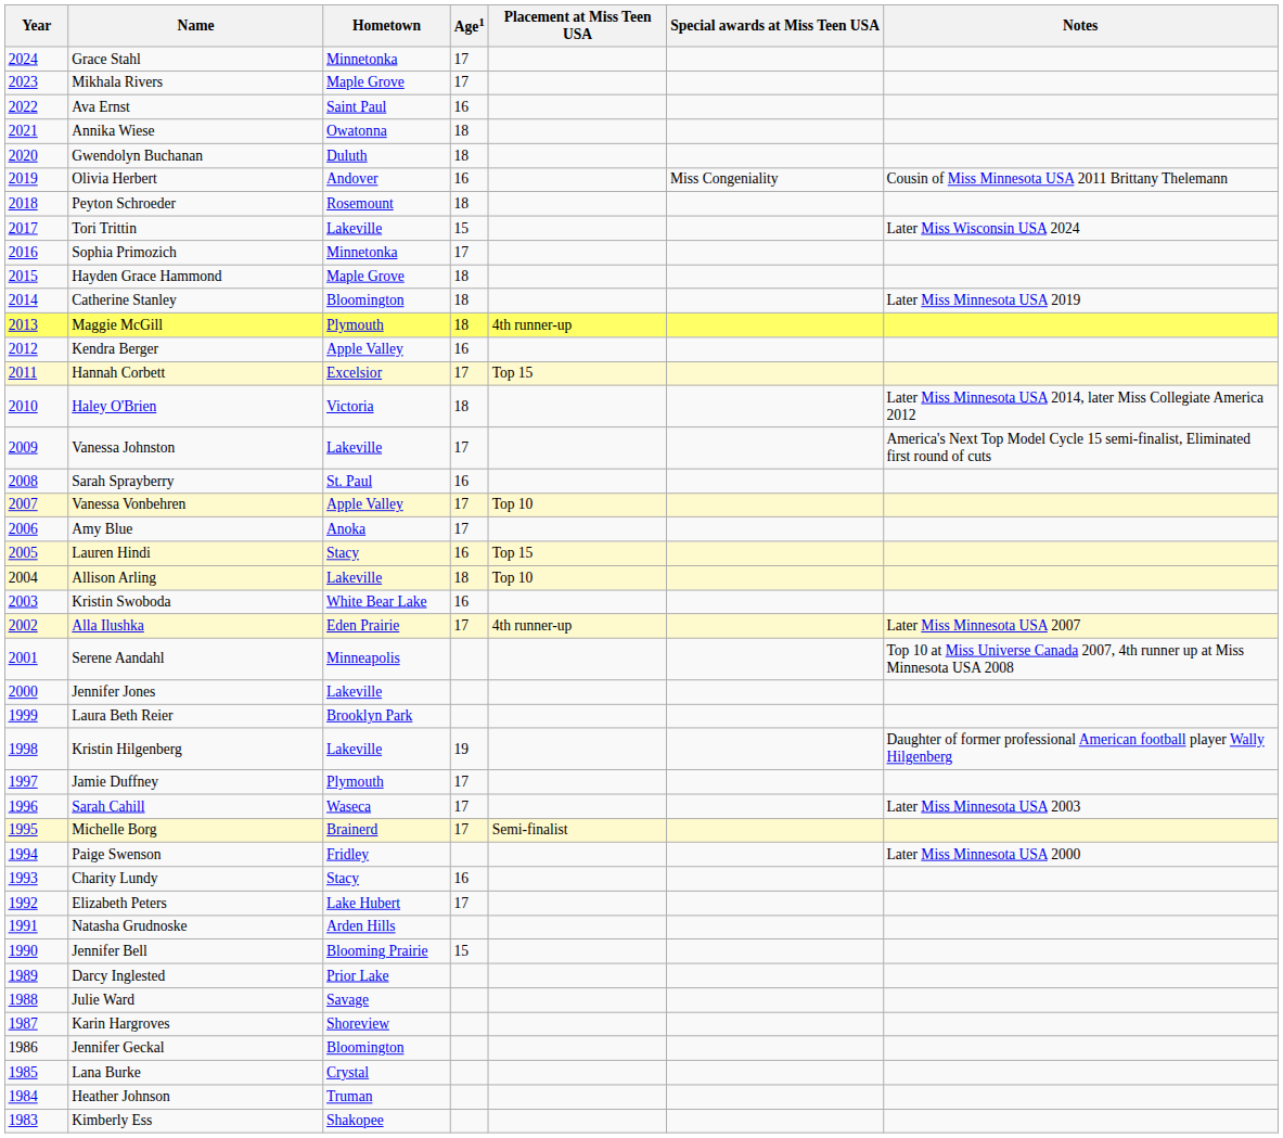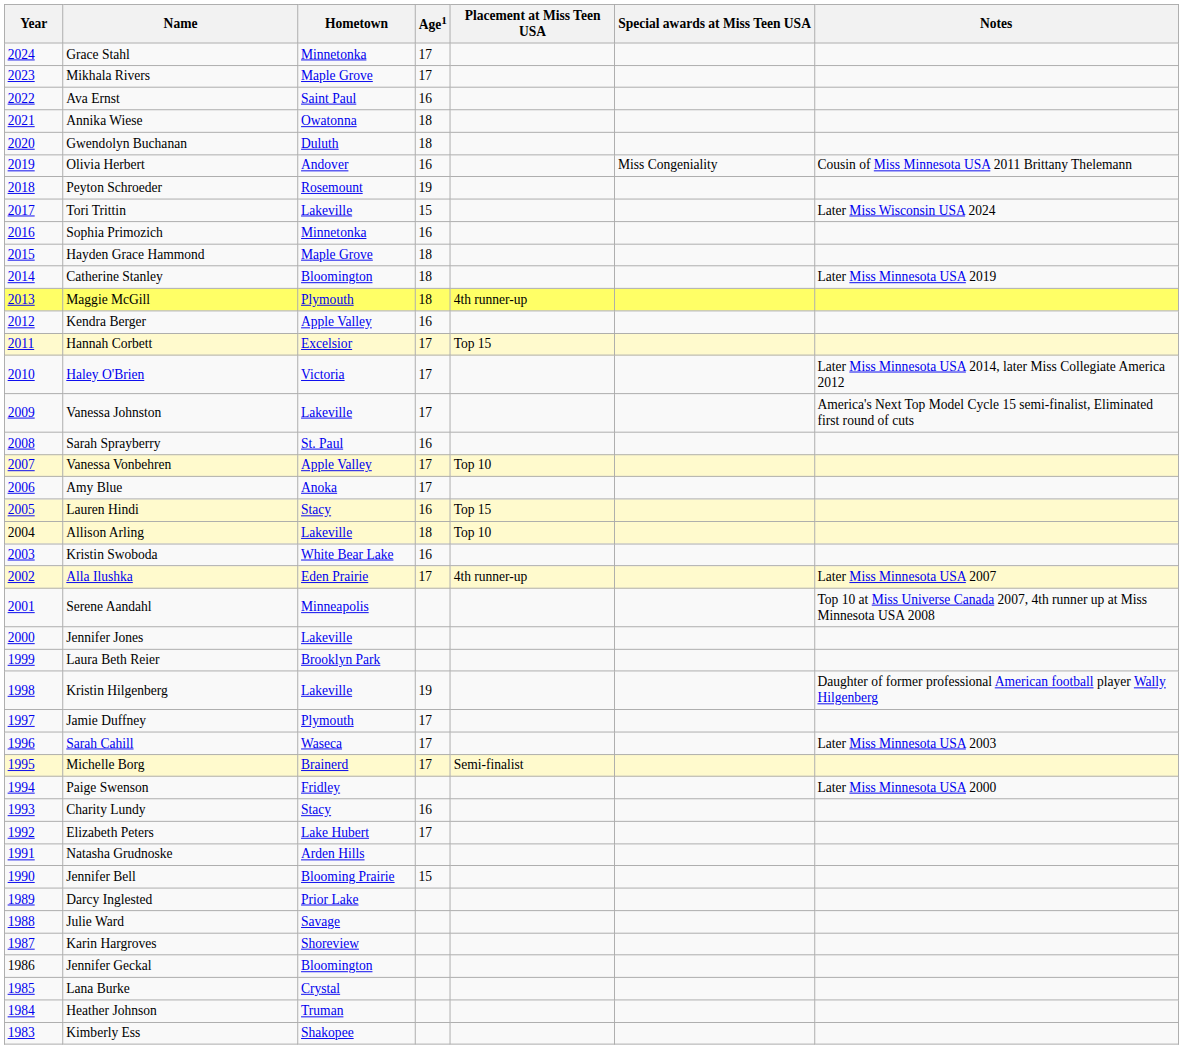Peyton Schroeder | Age1: 18 -> 19
Sophia Primozich | Age1: 17 -> 16
Haley O'Brien | Age1: 18 -> 17
